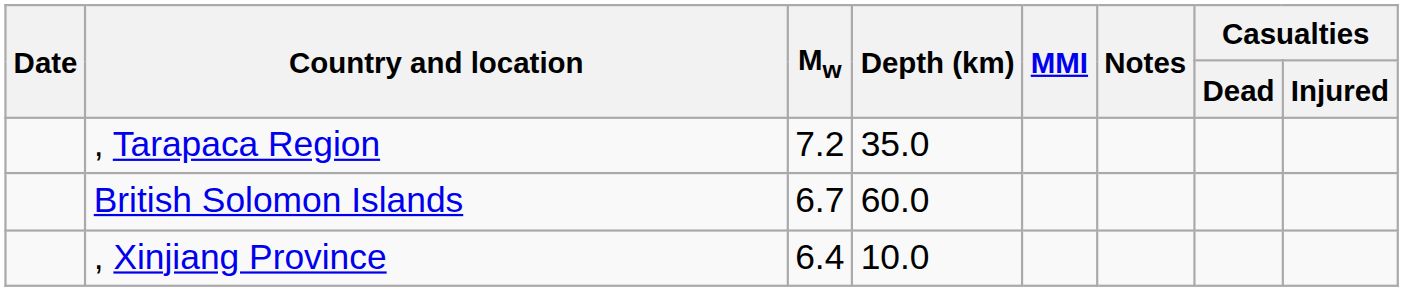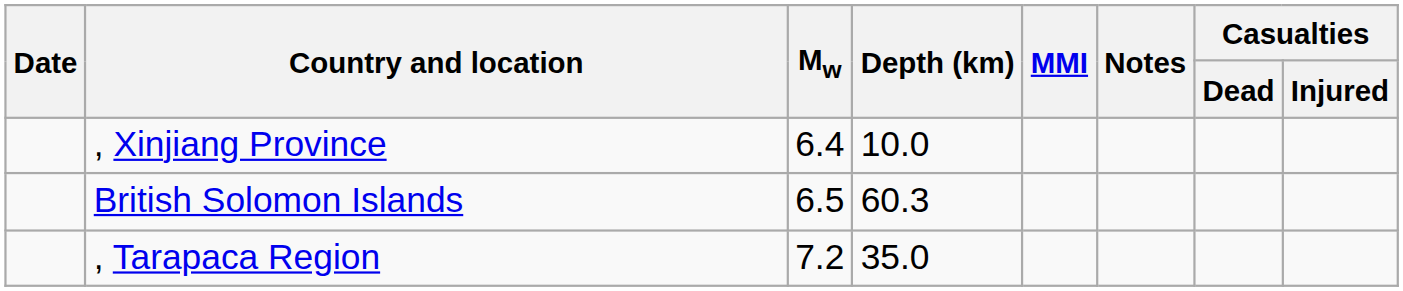rows swapped: , Xinjiang Province <-> , Tarapaca Region
British Solomon Islands | Mw: 6.7 -> 6.5
British Solomon Islands | Depth (km): 60.0 -> 60.3
